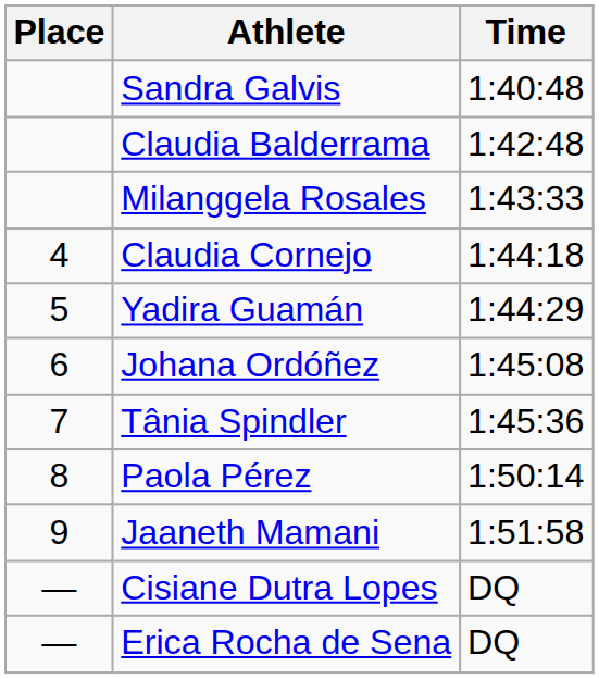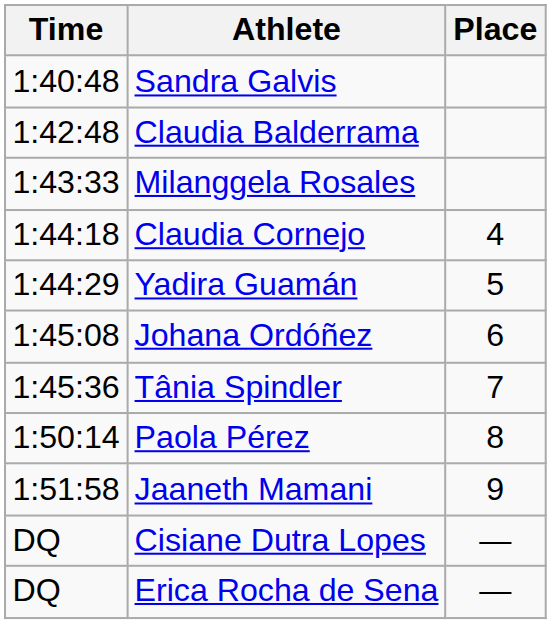columns swapped: Place <-> Time
